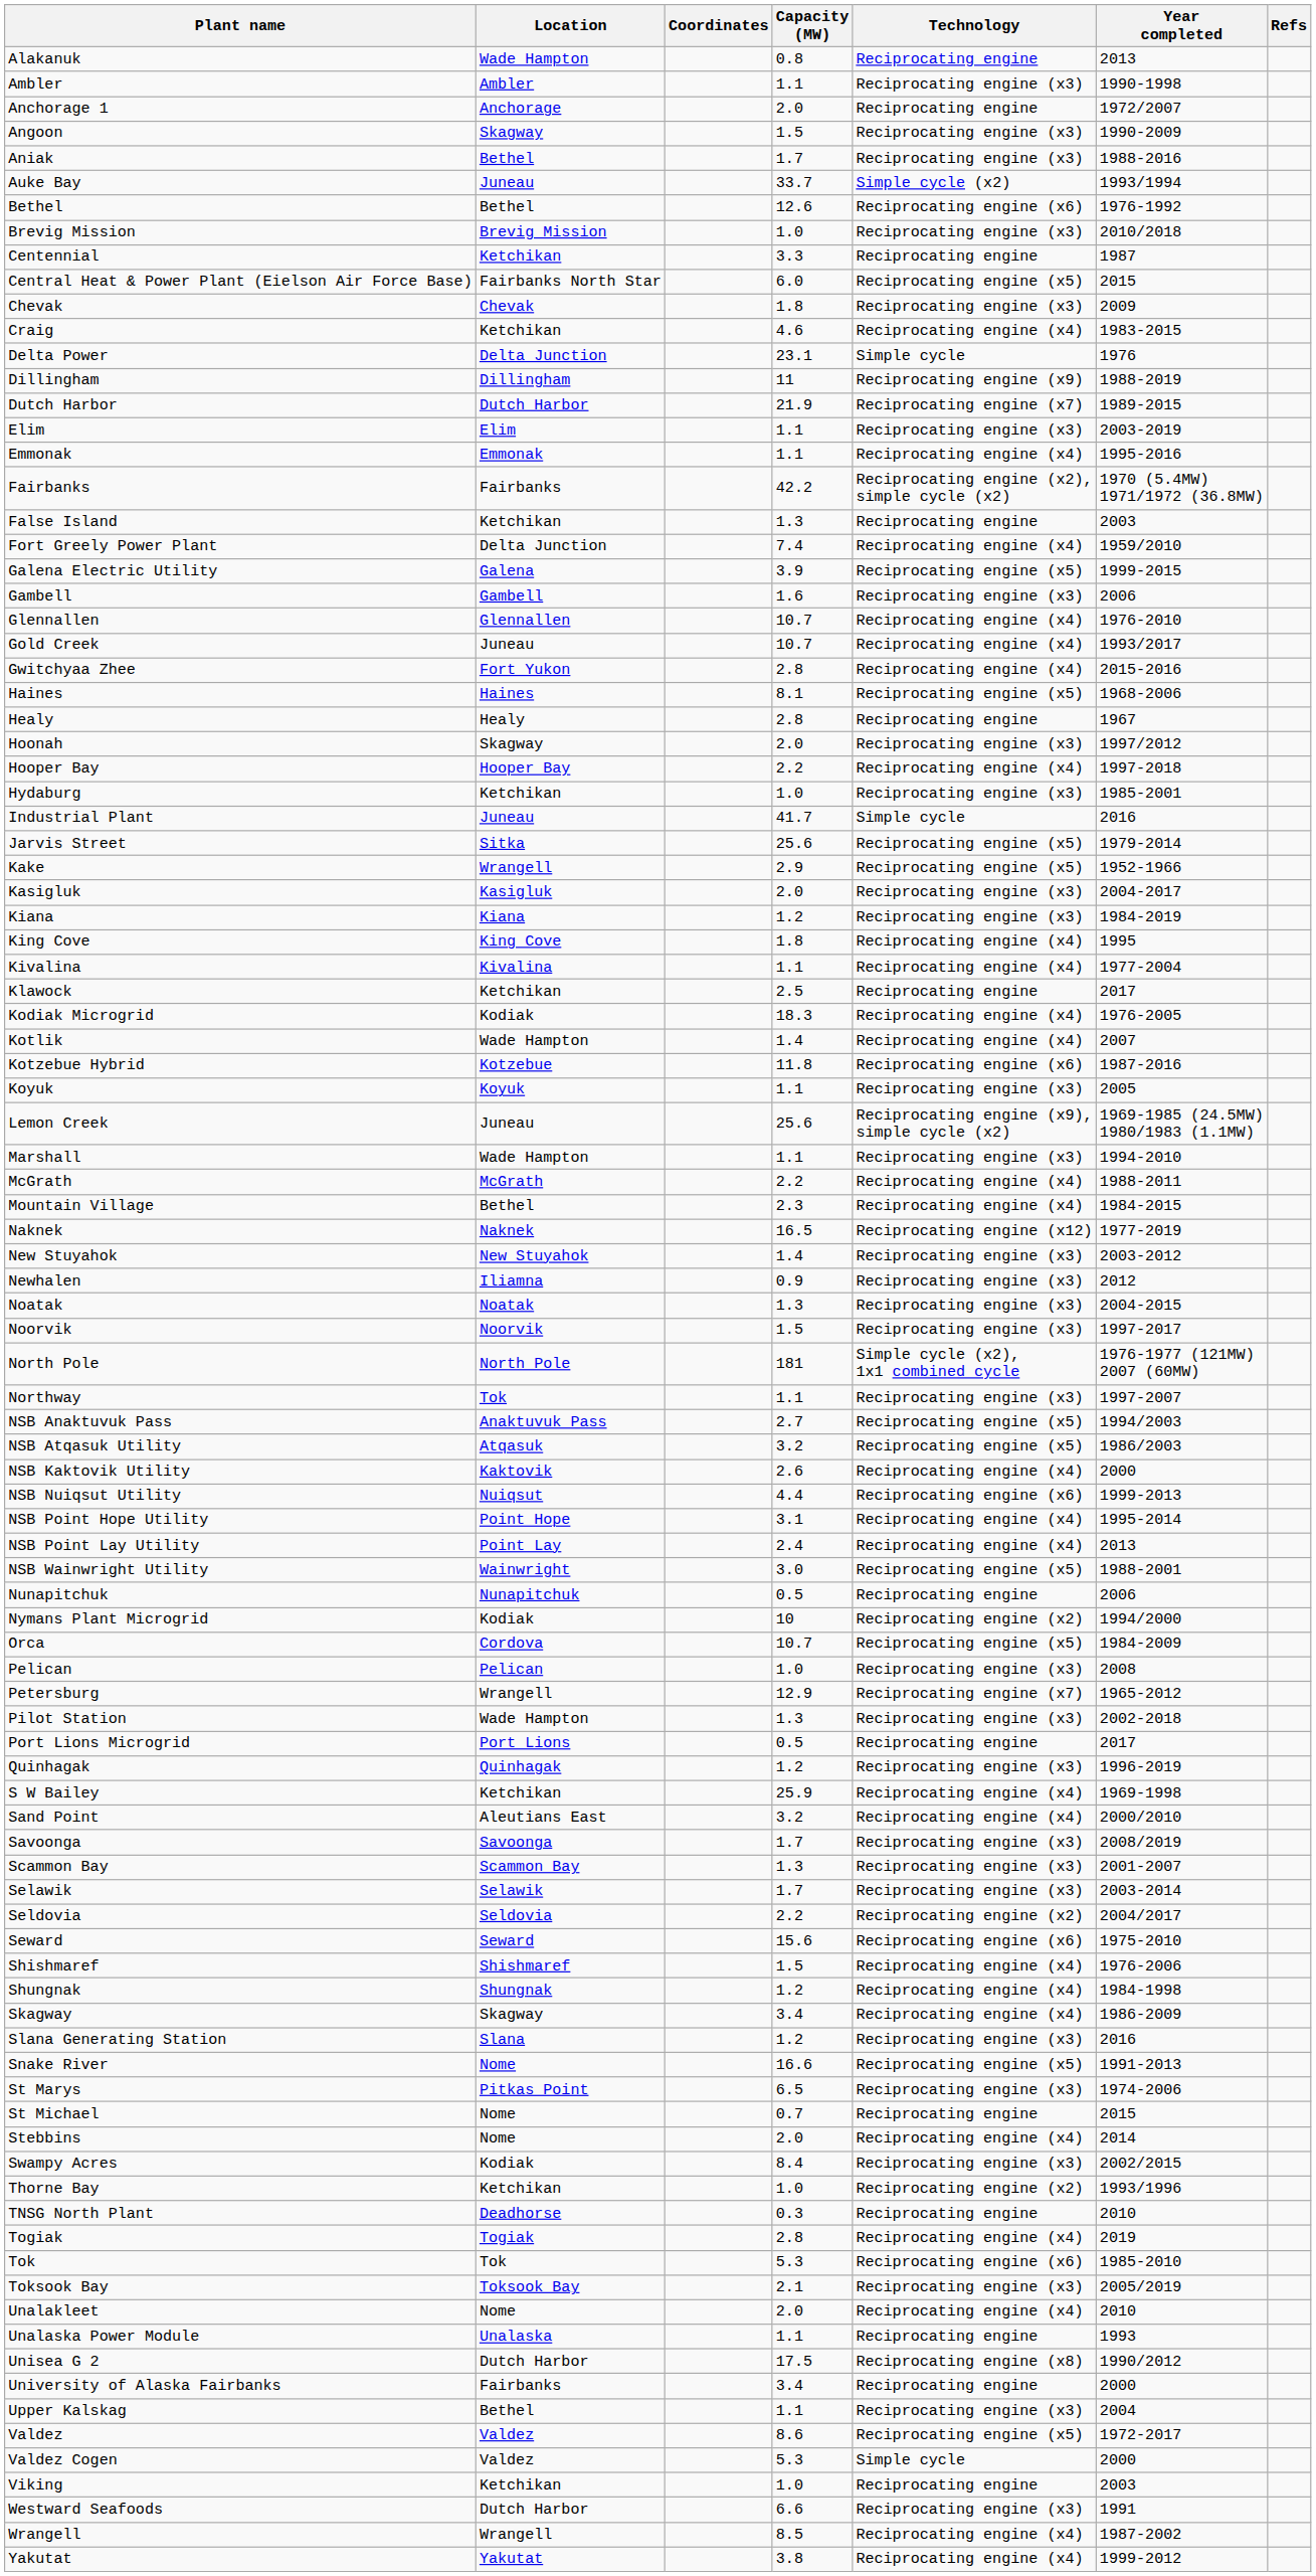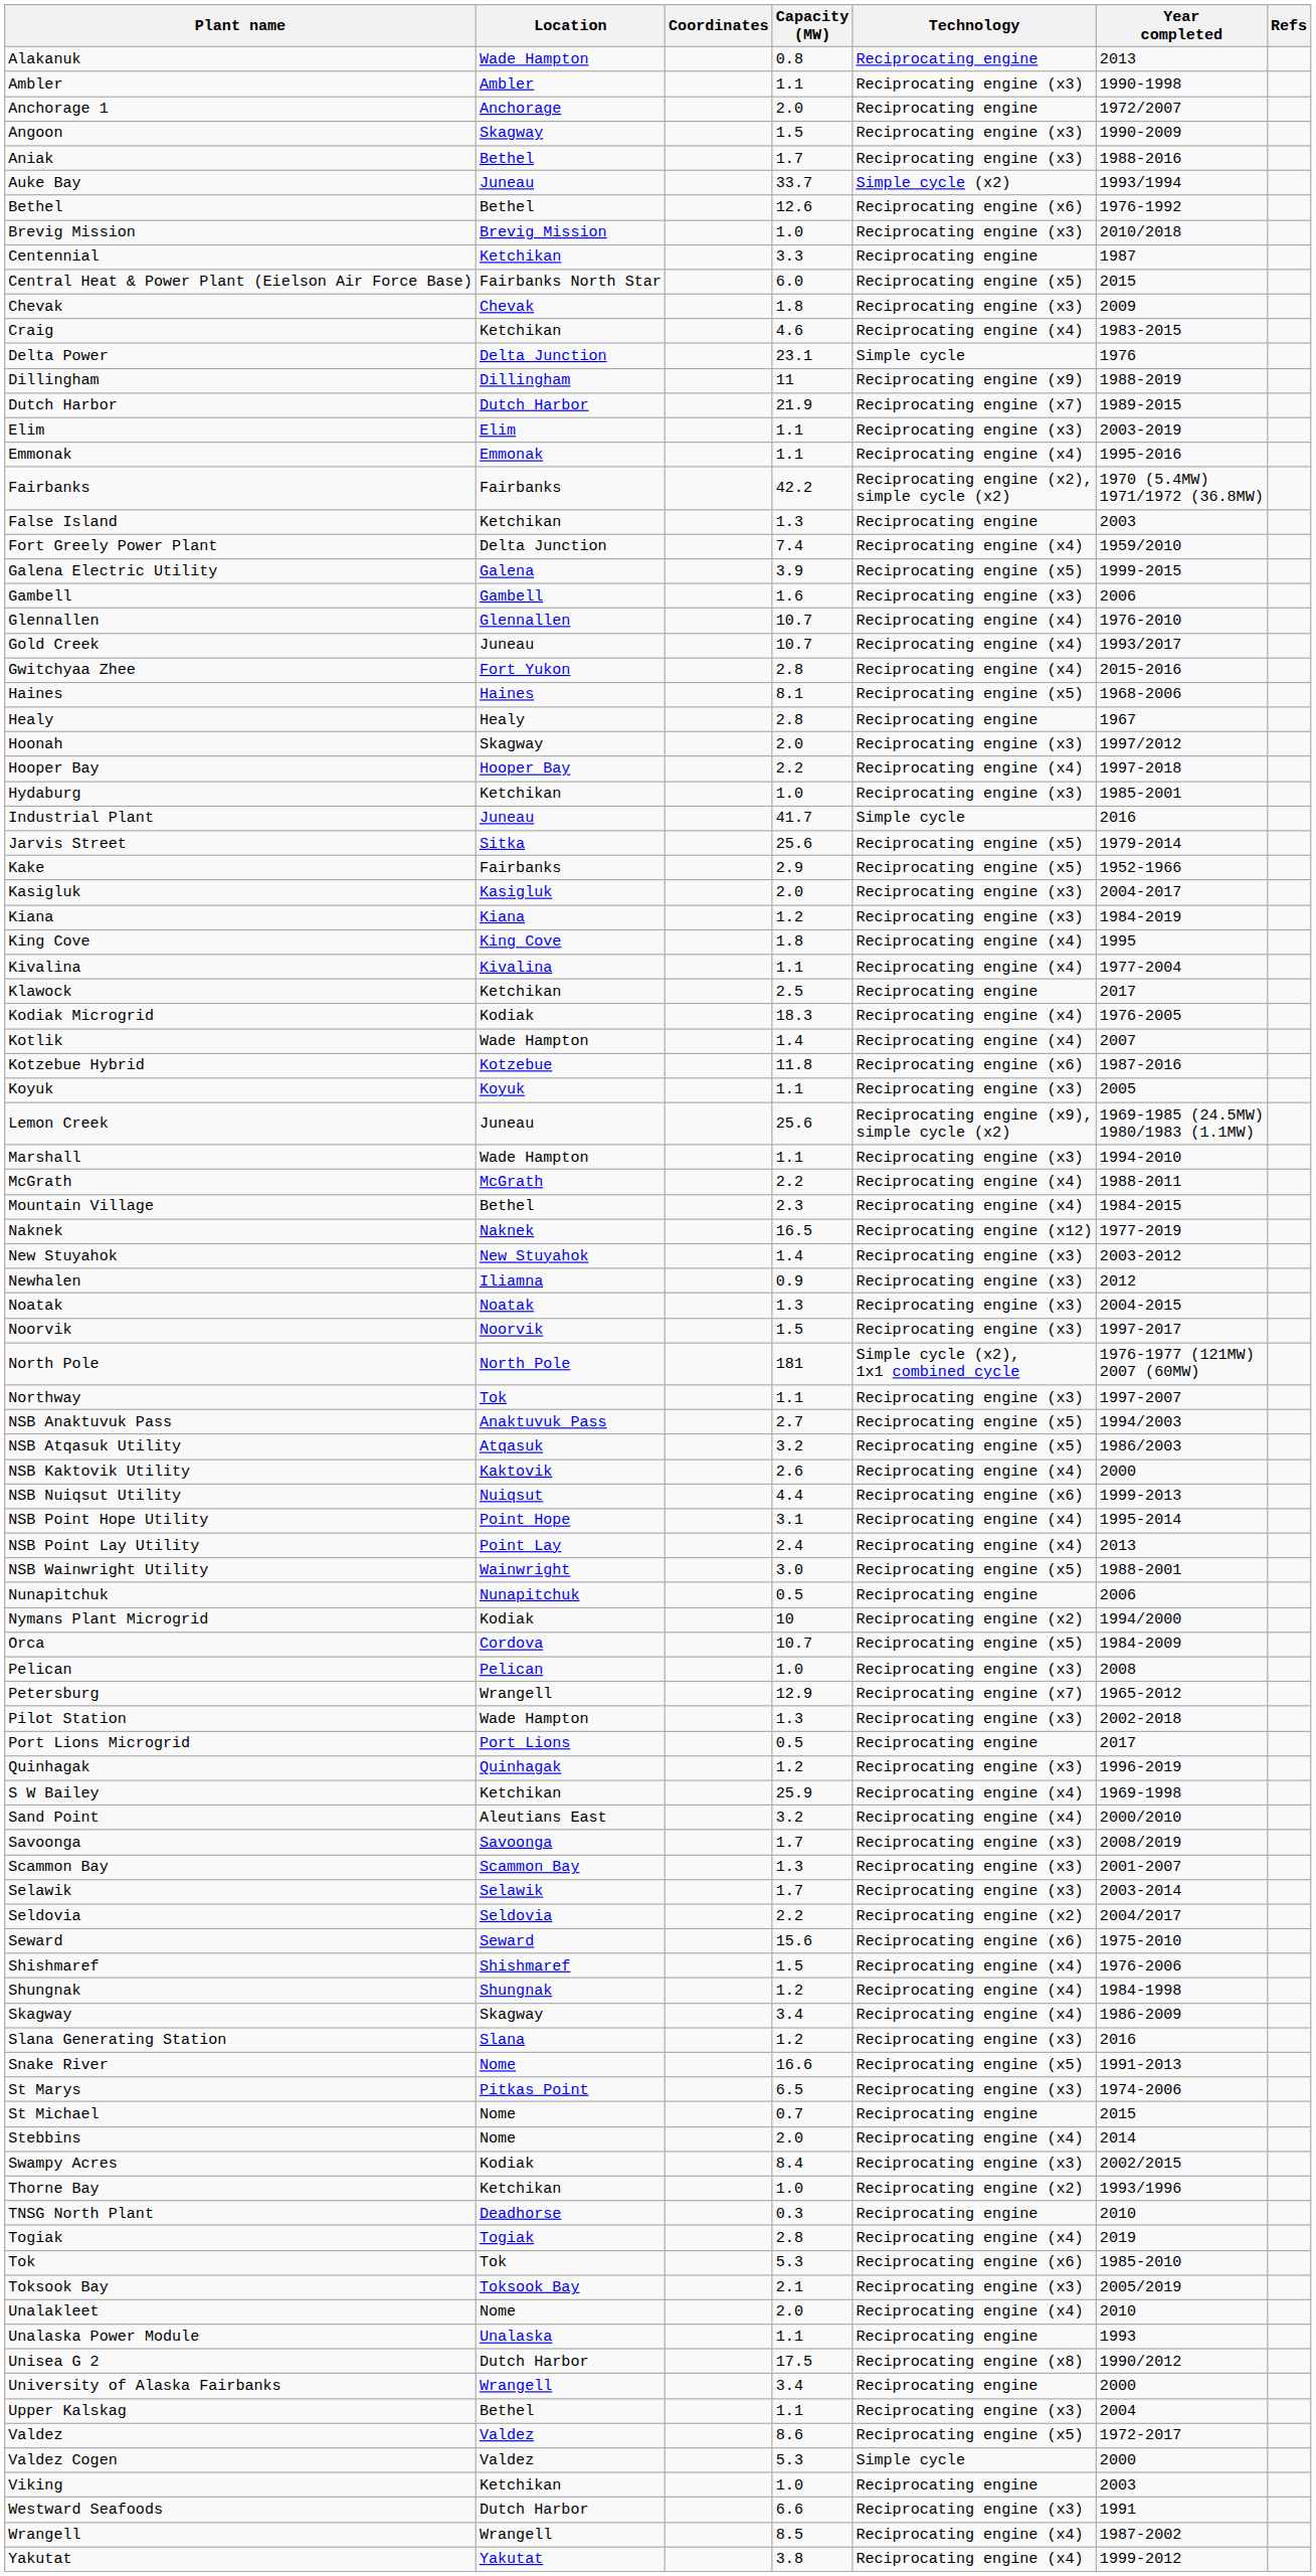Kake | Location: Wrangell -> Fairbanks
University of Alaska Fairbanks | Location: Fairbanks -> Wrangell
